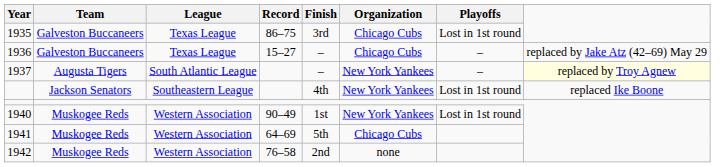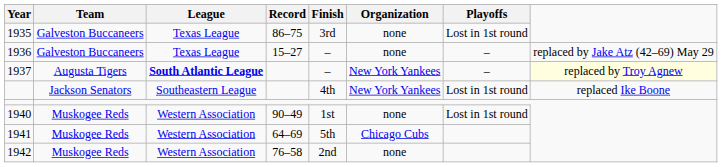1935 | Organization: Chicago Cubs -> none
1936 | Organization: Chicago Cubs -> none
1937 | League: normal -> bold
1940 | Organization: New York Yankees -> none
